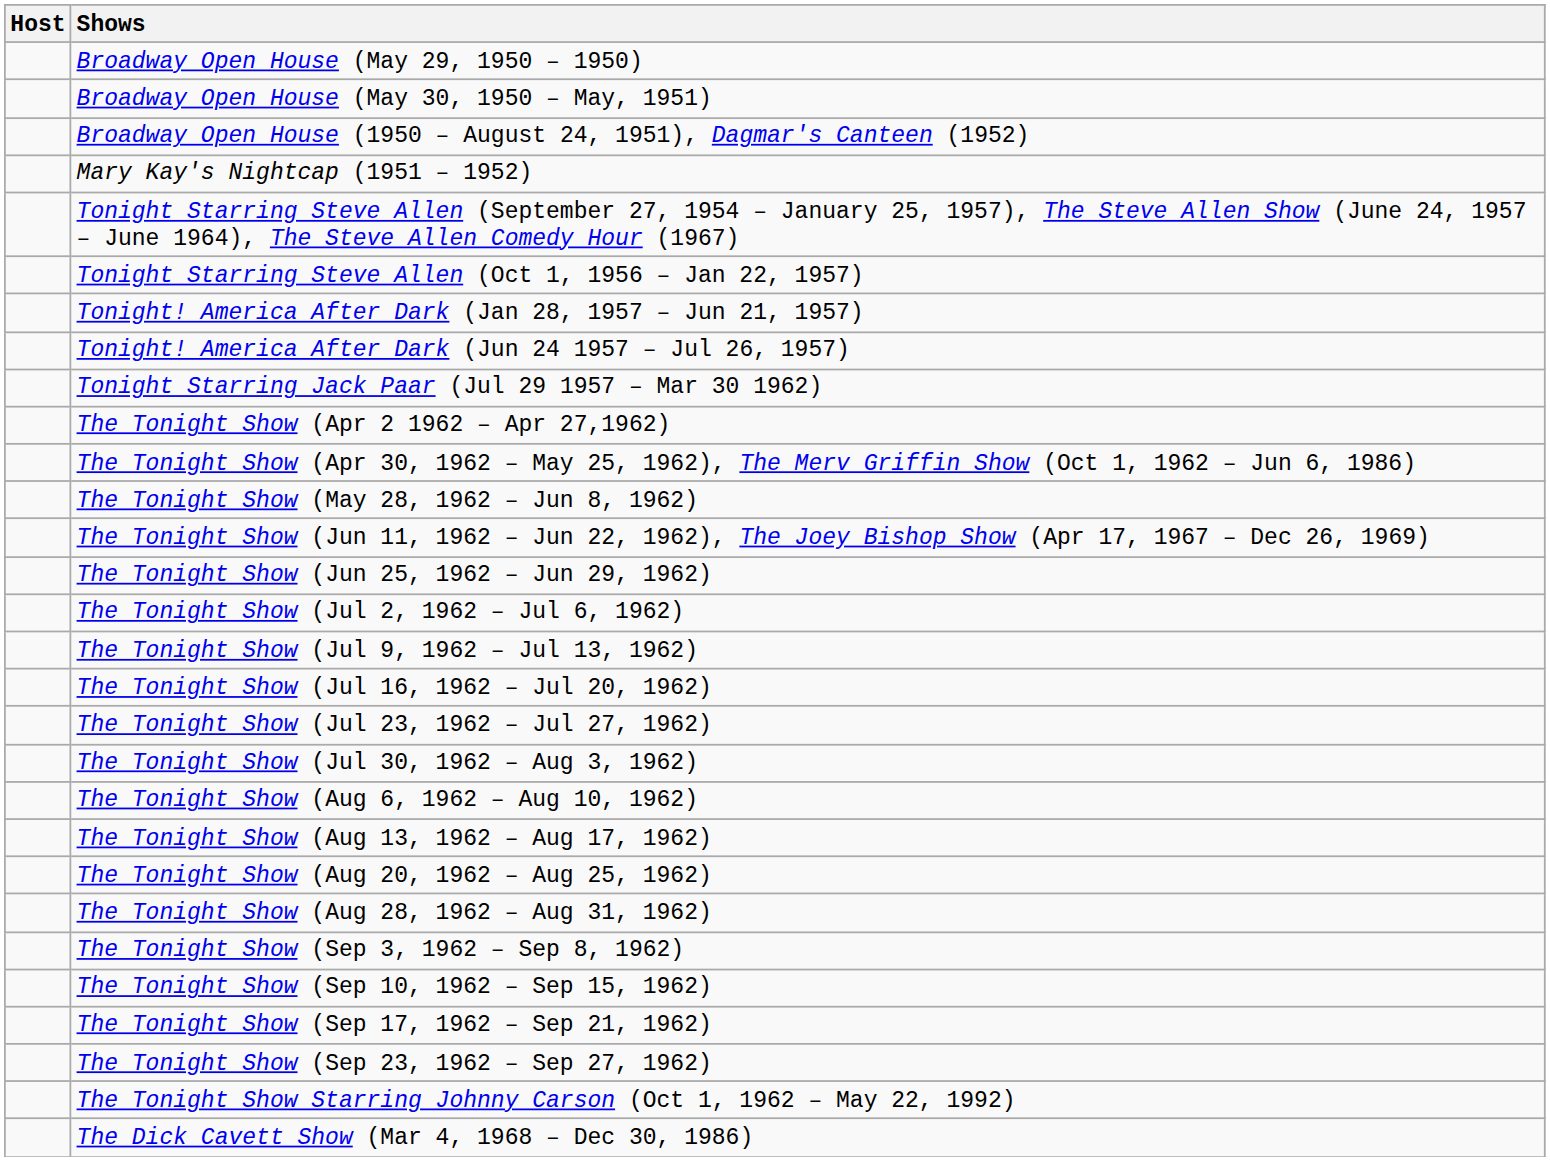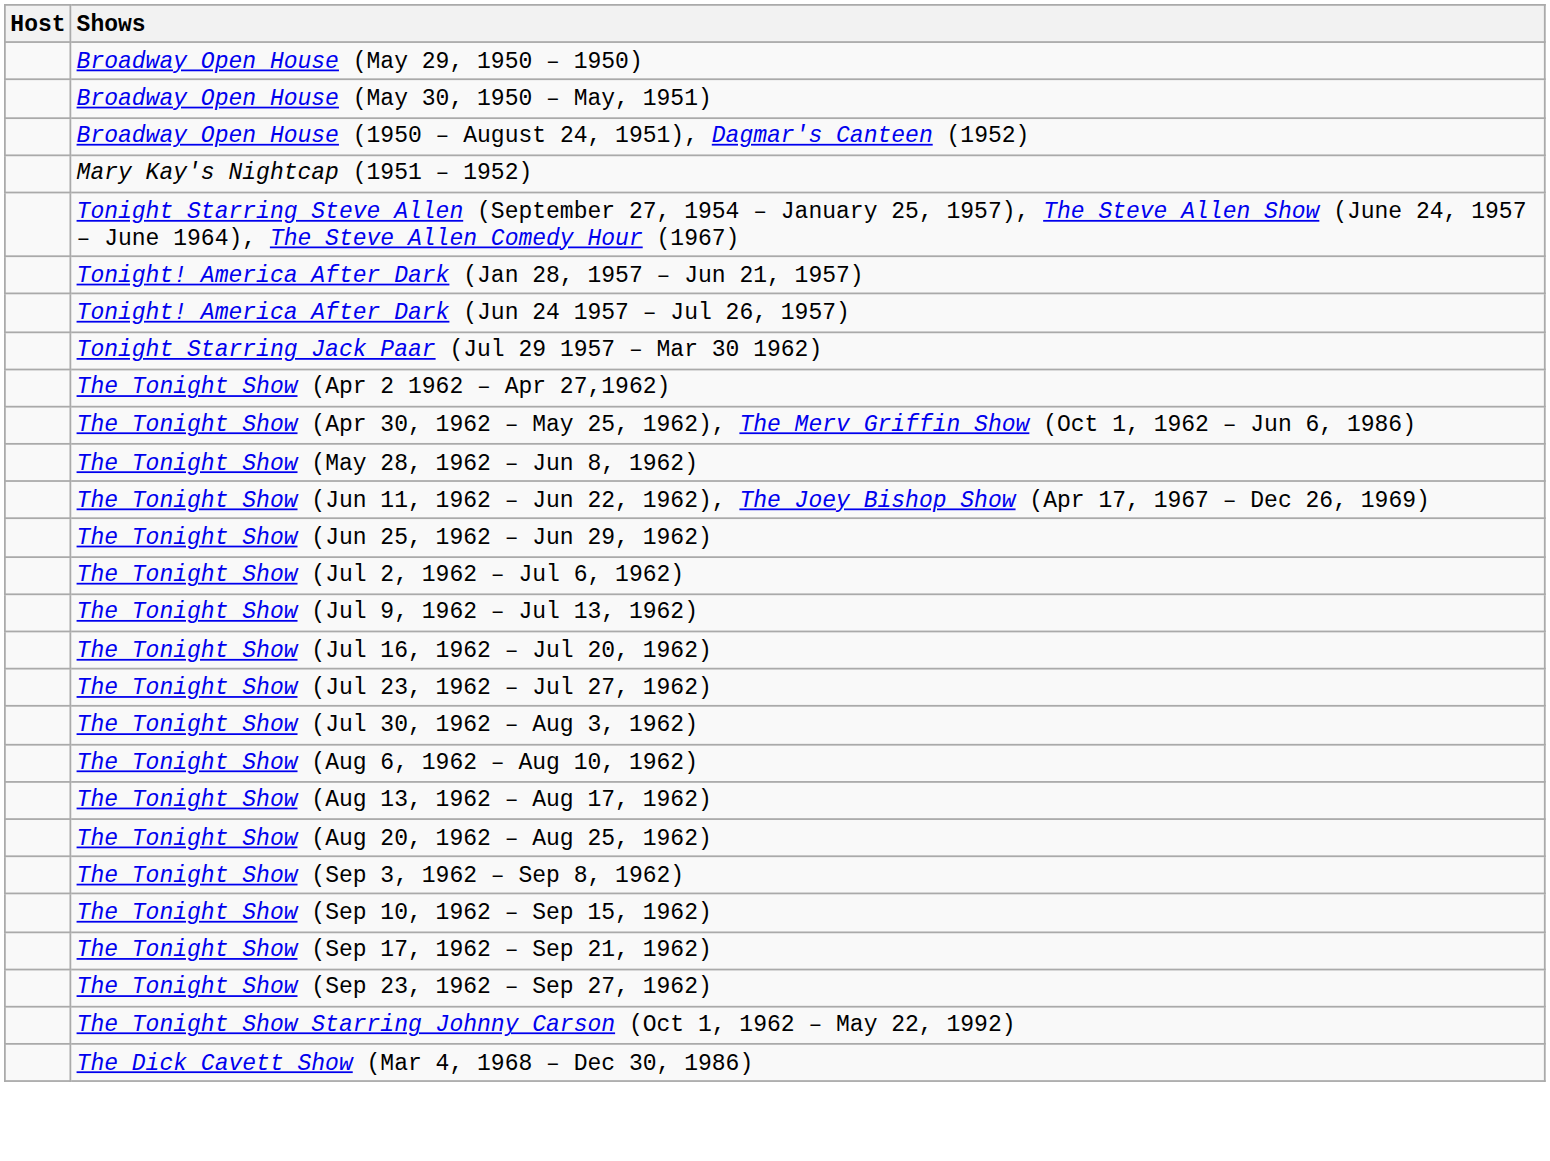- row: Tonight Starring Steve Allen (Oct 1, 1956 – Jan 22, 1957)
- row: The Tonight Show (Aug 28, 1962 – Aug 31, 1962)
